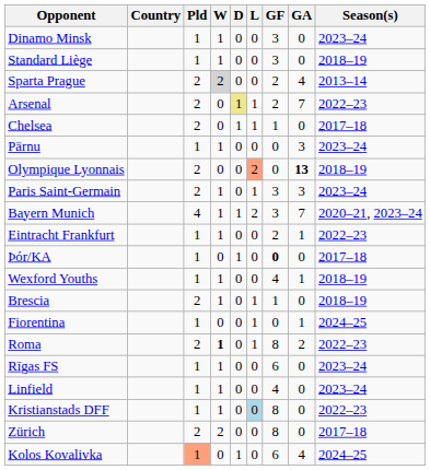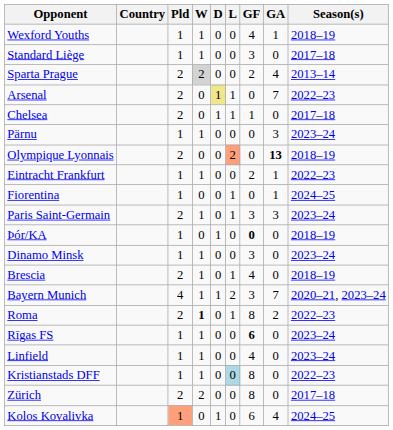rows swapped: Dinamo Minsk <-> Wexford Youths
Standard Liège | Season(s): 2018–19 -> 2017–18
Arsenal | GF: 2 -> 0
rows swapped: Paris Saint-Germain <-> Eintracht Frankfurt
rows swapped: Bayern Munich <-> Fiorentina
Þór/KA | Season(s): 2017–18 -> 2018–19
Brescia | GF: 1 -> 4
Rīgas FS | GF: normal -> bold
